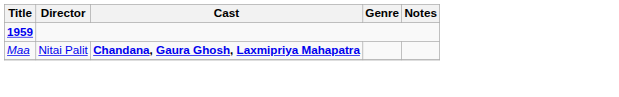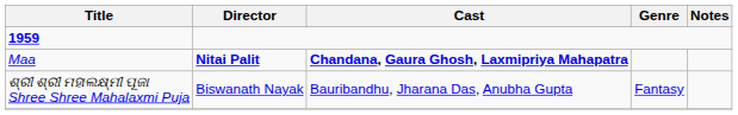Maa | Director: normal -> bold
+ row: ଶ୍ରୀ ଶ୍ରୀ ମହାଲକ୍ଷ୍ମୀ ପୂଜା Shree Shree Mahalaxmi Puja | Biswanath Nayak | Bauribandhu, Jharana Das, Anubha Gupta | Fantasy
